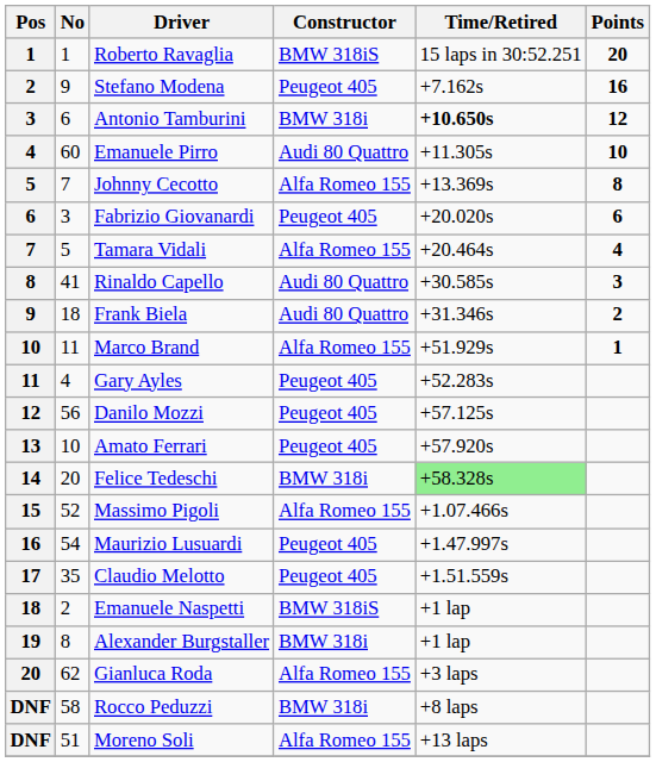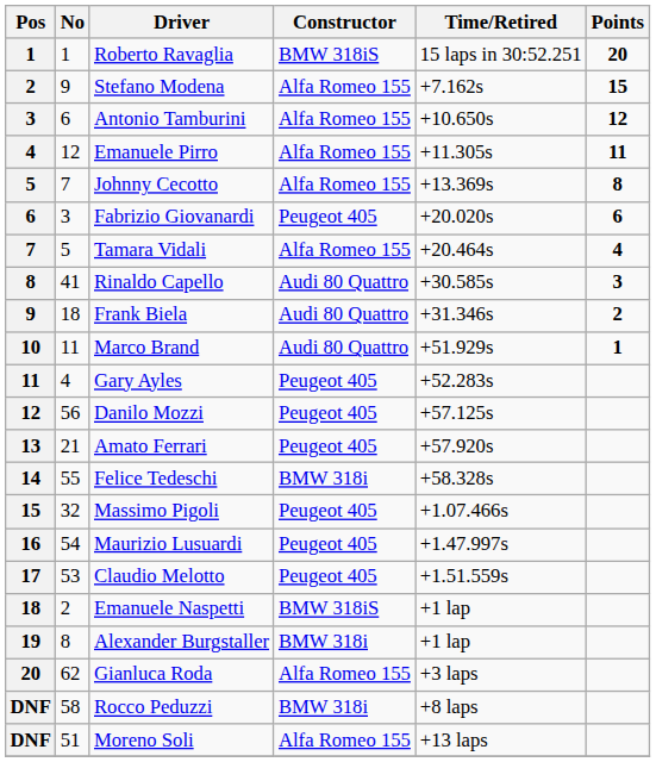Stefano Modena | Constructor: Peugeot 405 -> Alfa Romeo 155
Stefano Modena | Points: 16 -> 15
Antonio Tamburini | Constructor: BMW 318i -> Alfa Romeo 155
Antonio Tamburini | Time/Retired: bold -> normal
Emanuele Pirro | No: 60 -> 12
Emanuele Pirro | Constructor: Audi 80 Quattro -> Alfa Romeo 155
Emanuele Pirro | Points: 10 -> 11
Marco Brand | Constructor: Alfa Romeo 155 -> Audi 80 Quattro
Amato Ferrari | No: 10 -> 21
Felice Tedeschi | No: 20 -> 55
Felice Tedeschi | Time/Retired: lightgreen background -> no background
Massimo Pigoli | No: 52 -> 32
Massimo Pigoli | Constructor: Alfa Romeo 155 -> Peugeot 405
Claudio Melotto | No: 35 -> 53
